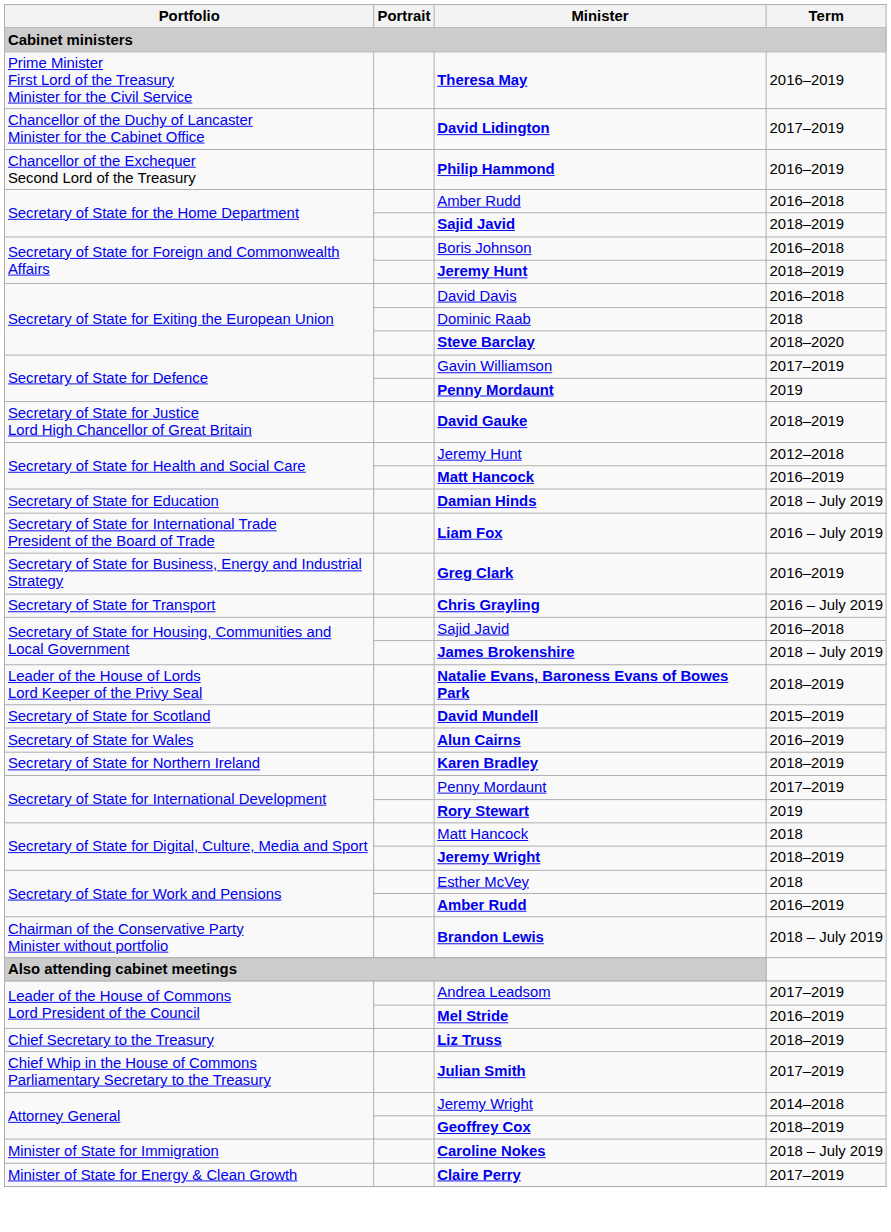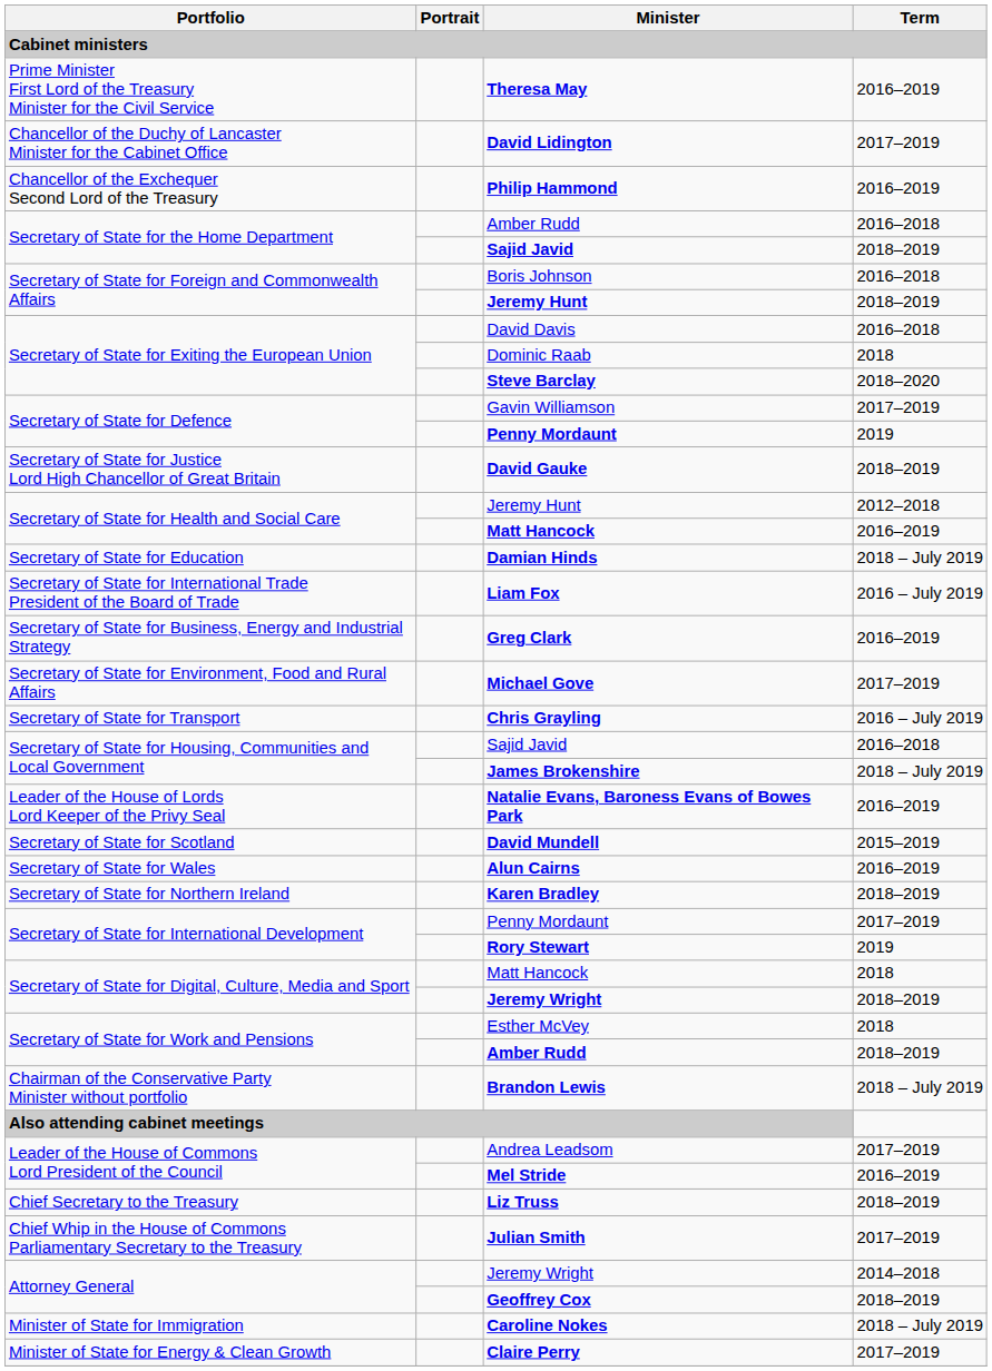+ row: Secretary of State for Environment, Food and Rural Affairs | Michael Gove | 2017–2019
Natalie Evans, Baroness Evans of Bowes Park | Term: 2018–2019 -> 2016–2019
Secretary of State for Work and Pensions / Amber Rudd | Term: 2016–2019 -> 2018–2019
